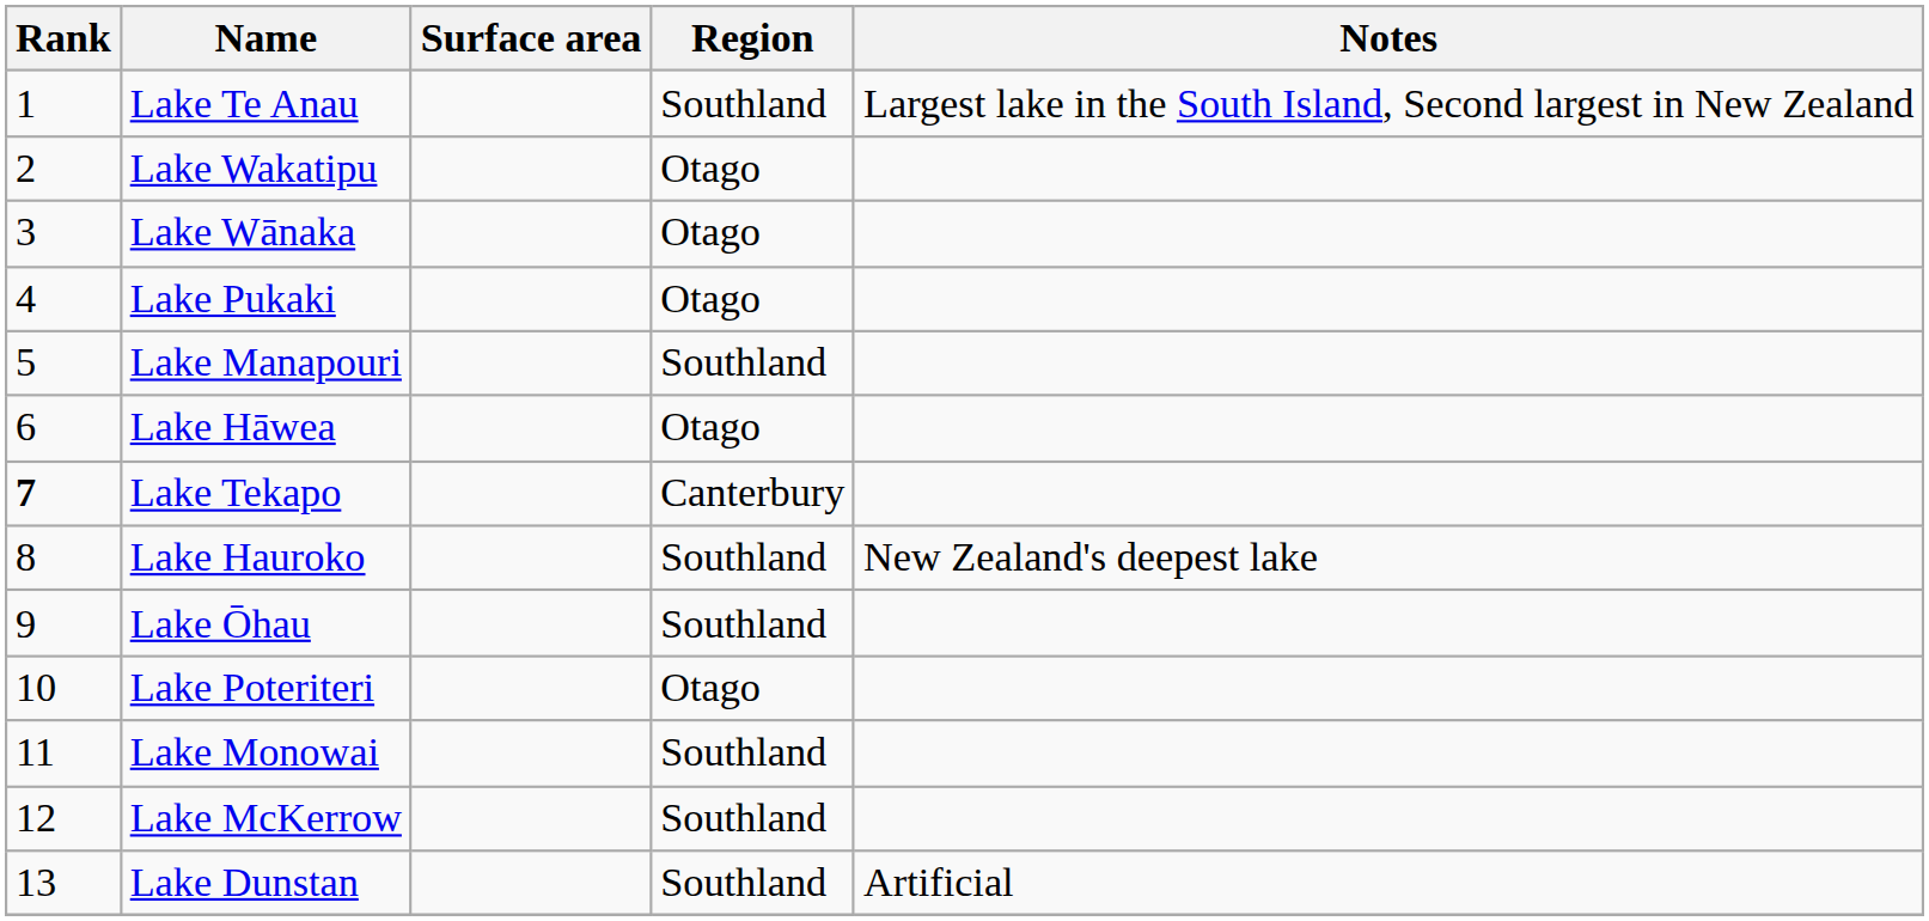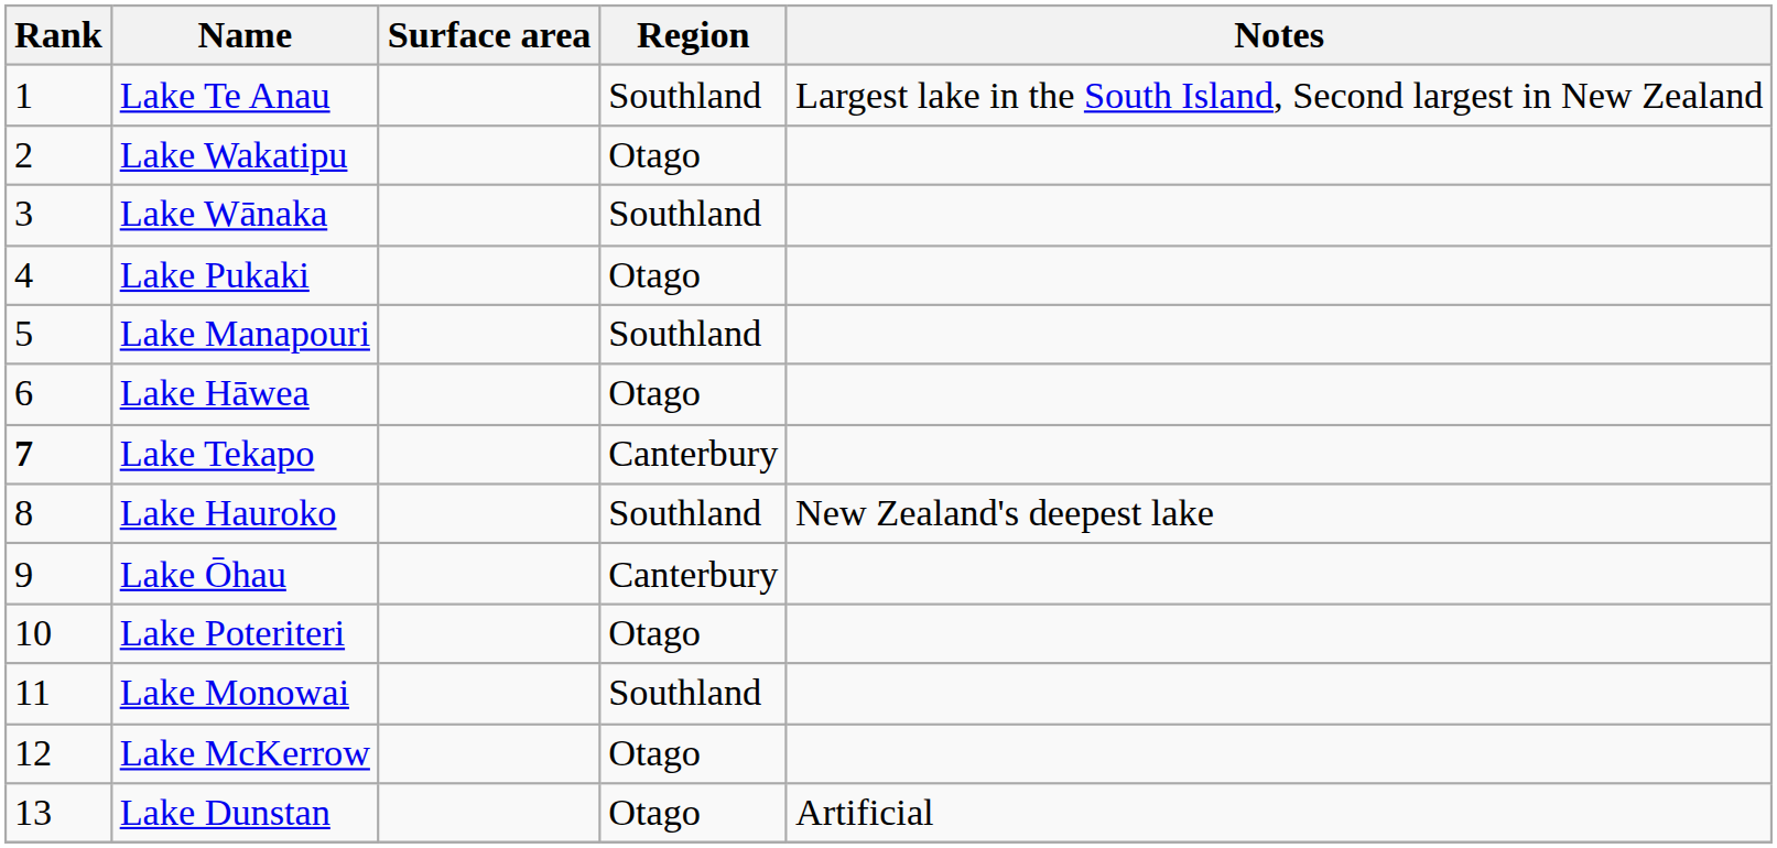Lake Wānaka | Region: Otago -> Southland
Lake Ōhau | Region: Southland -> Canterbury
Lake McKerrow | Region: Southland -> Otago
Lake Dunstan | Region: Southland -> Otago
